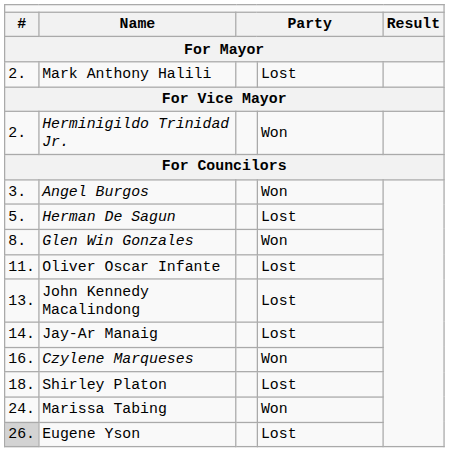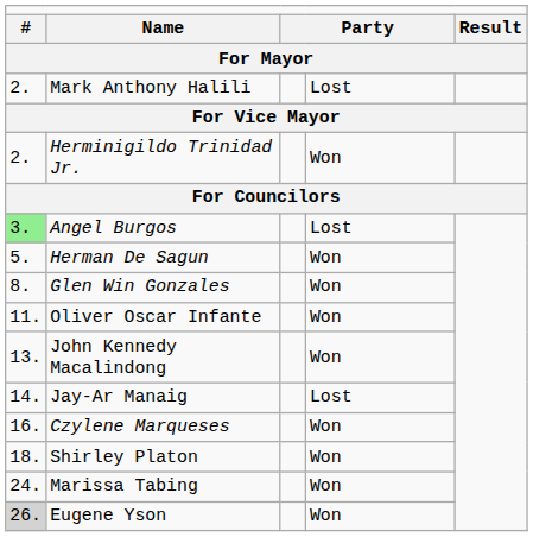Angel Burgos | column 1: no background -> lightgreen background
Angel Burgos | column 4: Won -> Lost
Herman De Sagun | column 4: Lost -> Won
Oliver Oscar Infante | column 4: Lost -> Won
John Kennedy Macalindong | column 4: Lost -> Won
Shirley Platon | column 4: Lost -> Won
Eugene Yson | column 4: Lost -> Won
